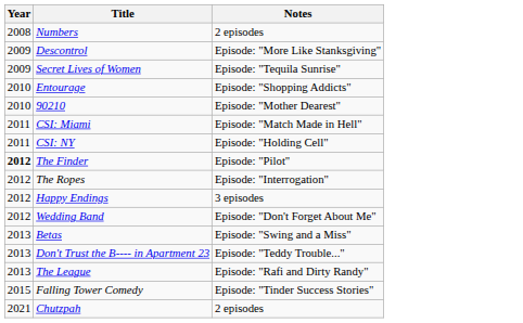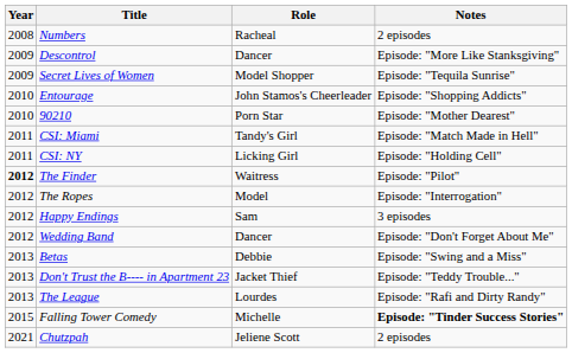+ column: Role | Racheal | Dancer | Model Shopper | John Stamos's Cheerleader | Porn Star | Tandy's Girl | Licking Girl | Waitress | Model | Sam | Dancer | Debbie | Jacket Thief | Lourdes | Michelle | Jeliene Scott
Falling Tower Comedy | Notes: normal -> bold
